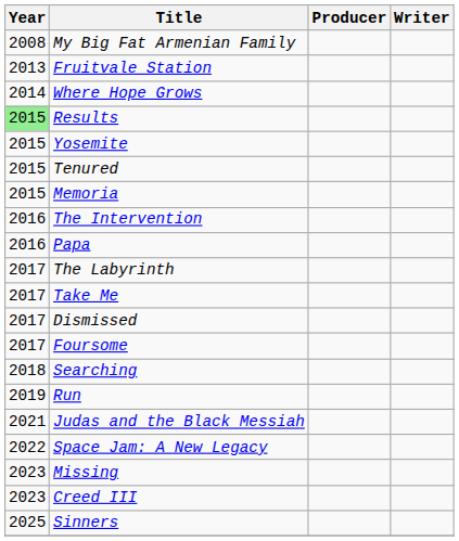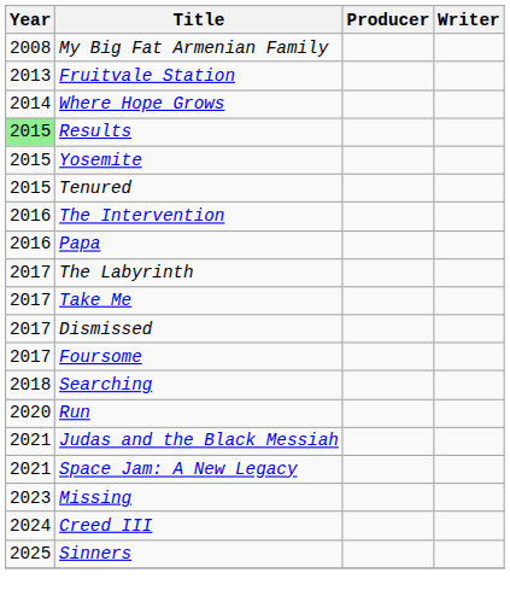- row: 2015 | Memoria
Run | Year: 2019 -> 2020
Space Jam: A New Legacy | Year: 2022 -> 2021
Creed III | Year: 2023 -> 2024
